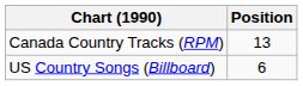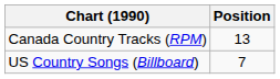US Country Songs (Billboard) | Position: 6 -> 7
